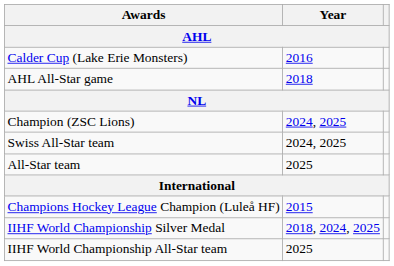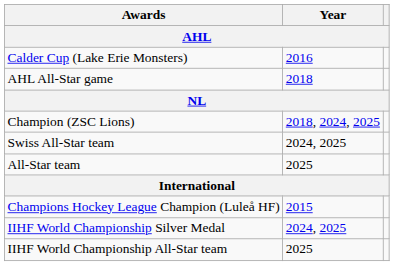Champion (ZSC Lions) | Year: 2024, 2025 -> 2018, 2024, 2025
IIHF World Championship Silver Medal | Year: 2018, 2024, 2025 -> 2024, 2025
